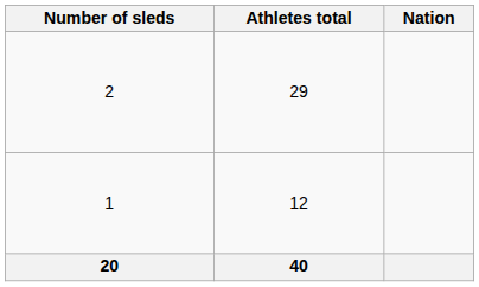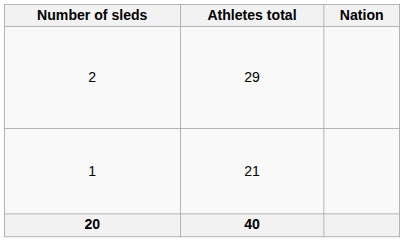1 | Athletes total: 12 -> 21
